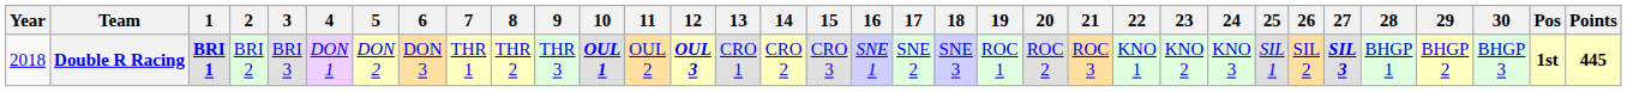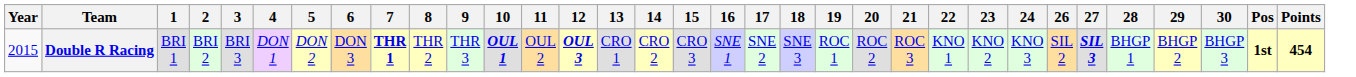- column: 25 | SIL 1
Double R Racing | Year: 2018 -> 2015
Double R Racing | 1: bold -> normal
Double R Racing | 7: normal -> bold
Double R Racing | Points: 445 -> 454
